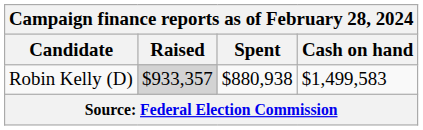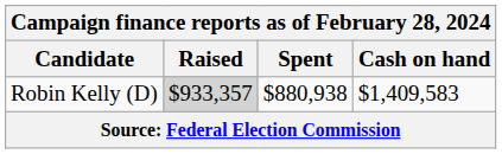Robin Kelly (D) | Cash on hand: $1,499,583 -> $1,409,583
